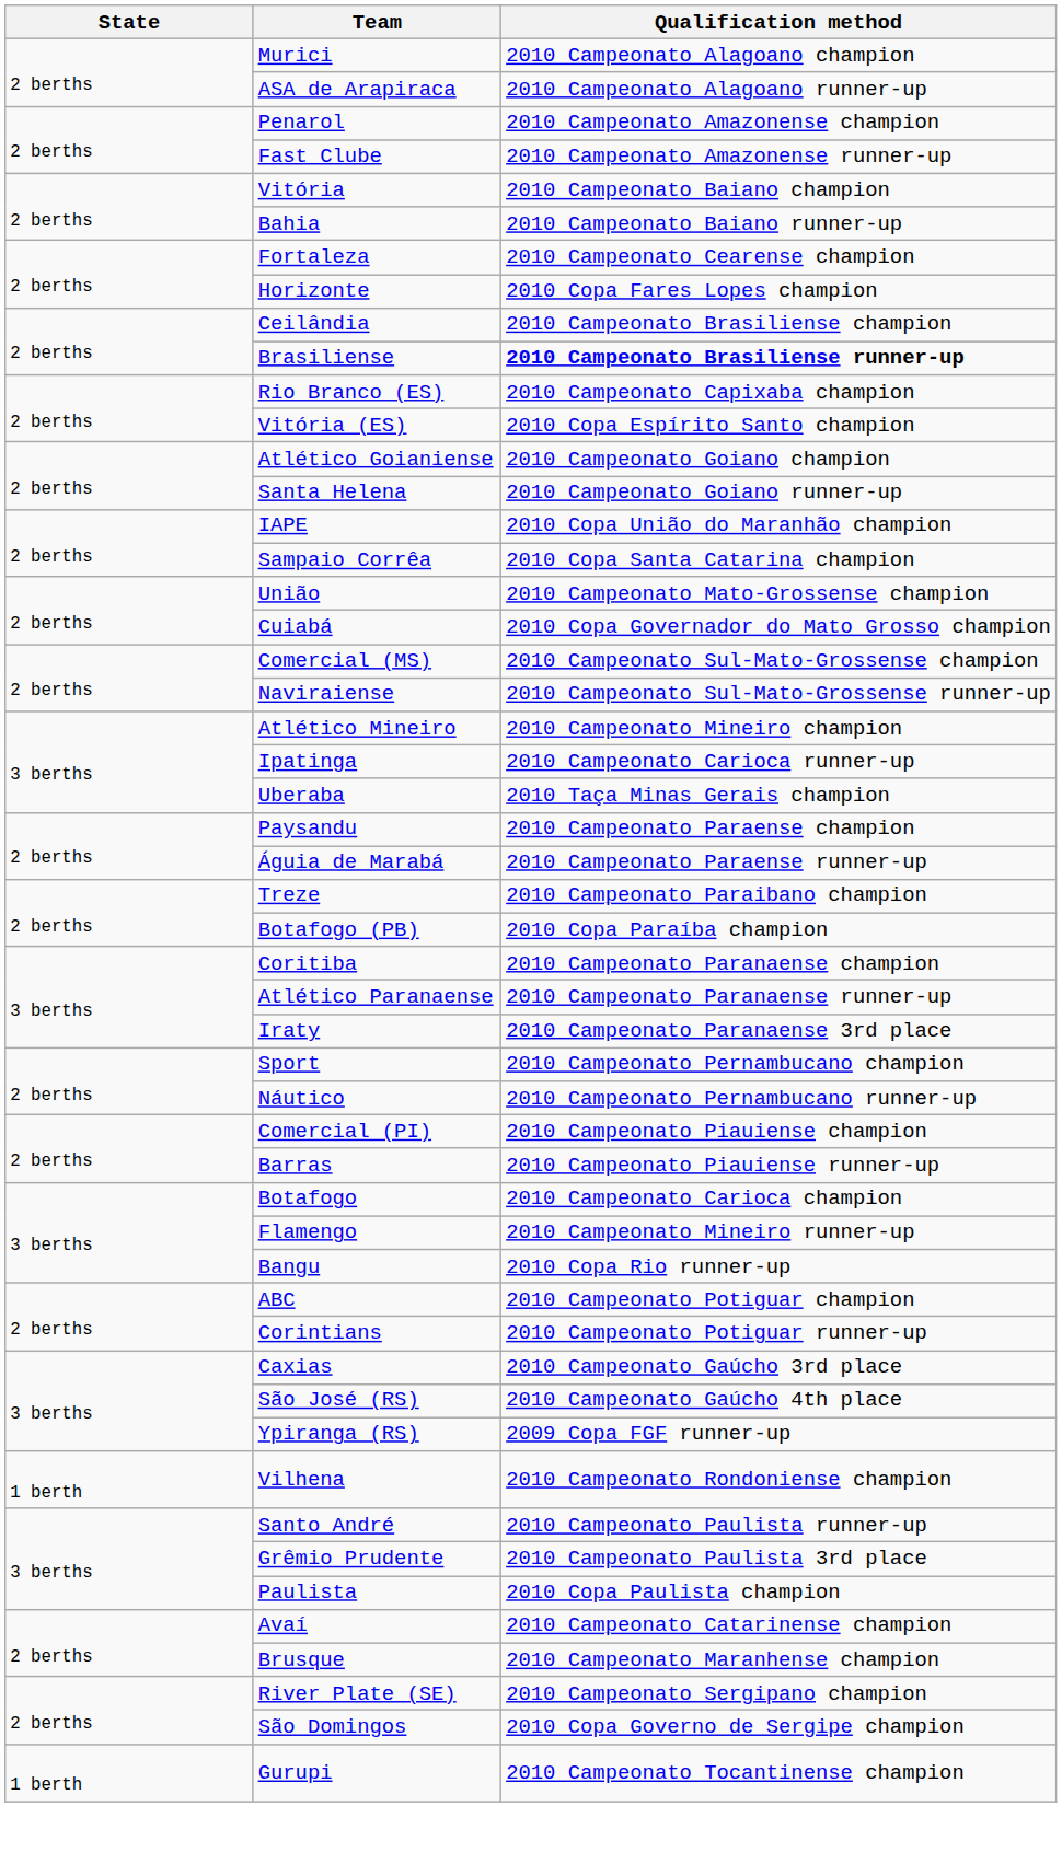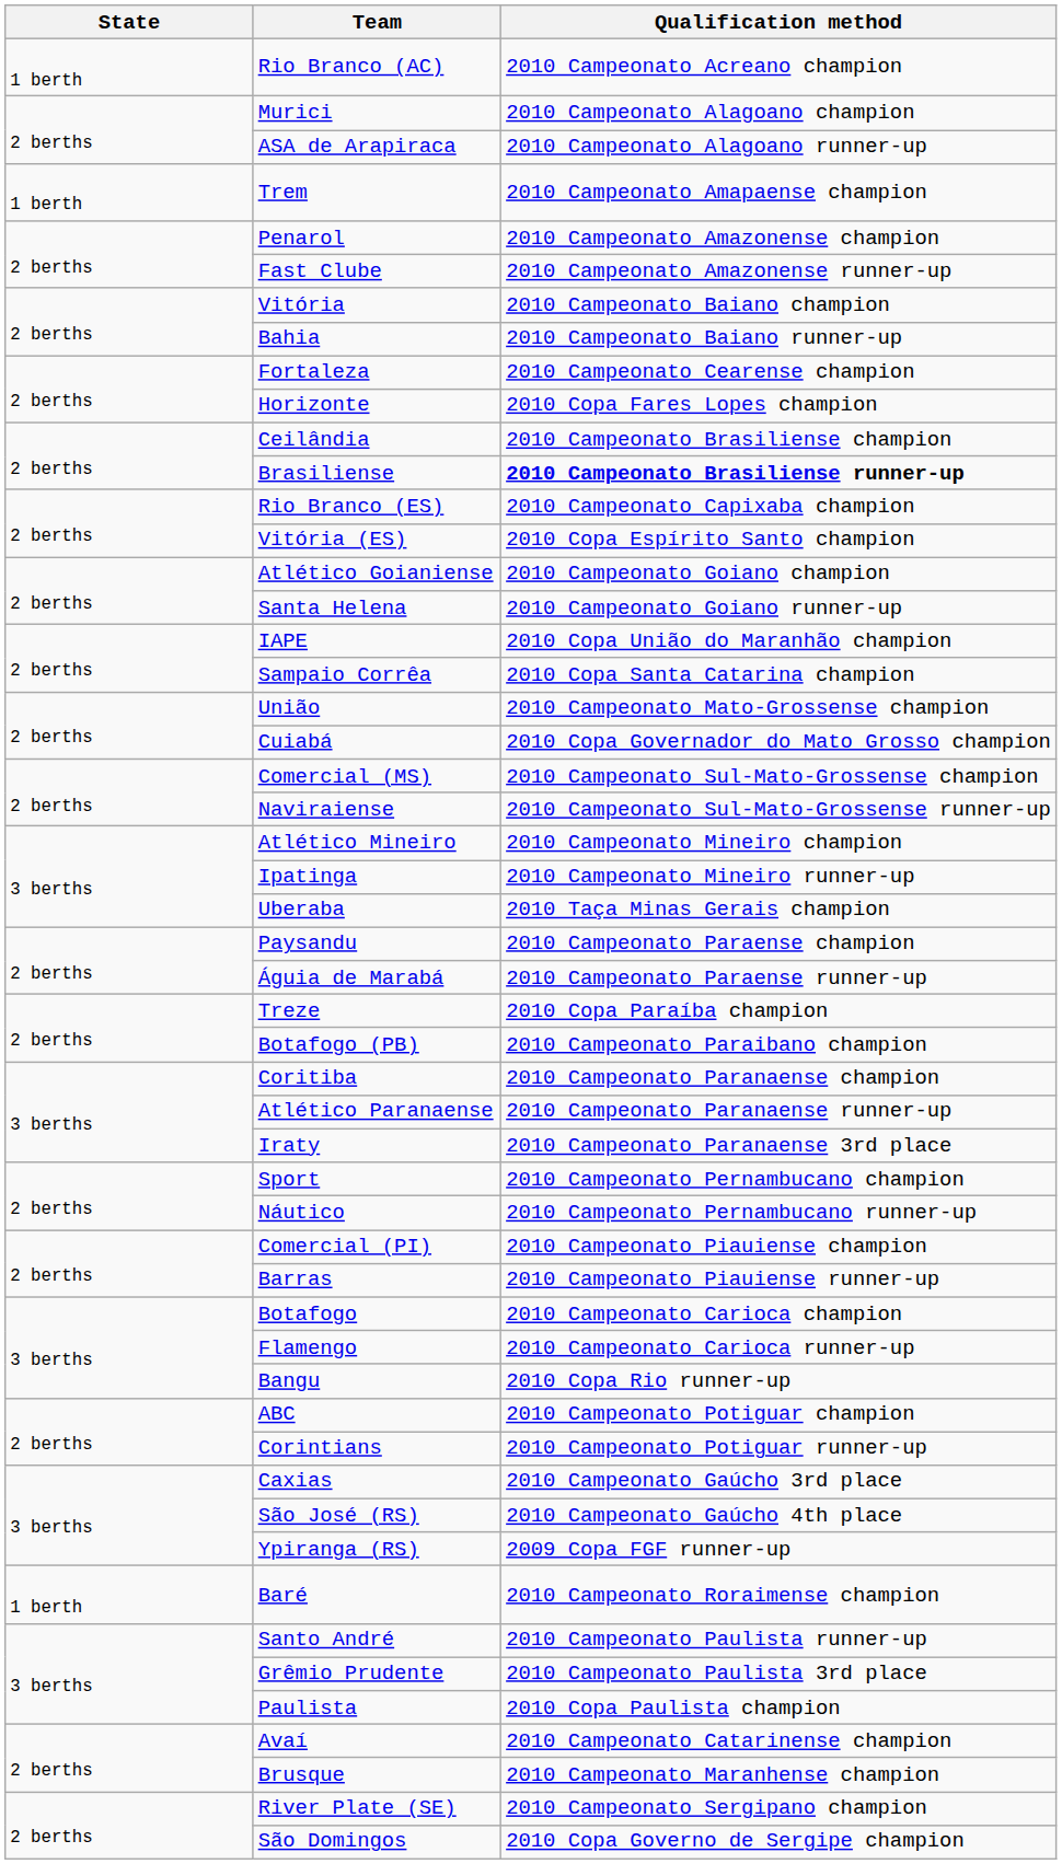+ row: 1 berth | Rio Branco (AC) | 2010 Campeonato Acreano champion
+ row: 1 berth | Trem | 2010 Campeonato Amapaense champion
Ipatinga | Qualification method: 2010 Campeonato Carioca runner-up -> 2010 Campeonato Mineiro runner-up
Treze | Qualification method: 2010 Campeonato Paraibano champion -> 2010 Copa Paraíba champion
Botafogo (PB) | Qualification method: 2010 Copa Paraíba champion -> 2010 Campeonato Paraibano champion
Flamengo | Qualification method: 2010 Campeonato Mineiro runner-up -> 2010 Campeonato Carioca runner-up
- row: 1 berth | Vilhena | 2010 Campeonato Rondoniense champion
+ row: 1 berth | Baré | 2010 Campeonato Roraimense champion
- row: 1 berth | Gurupi | 2010 Campeonato Tocantinense champion
